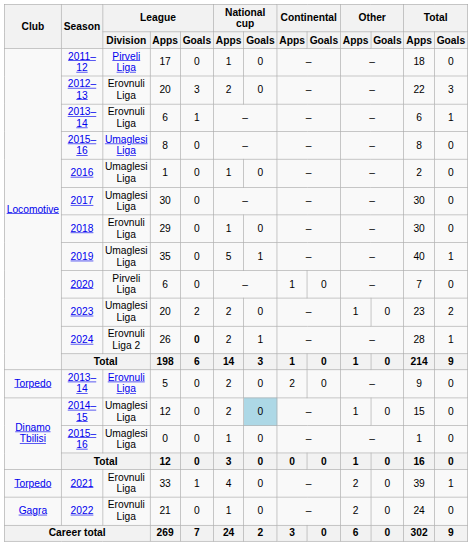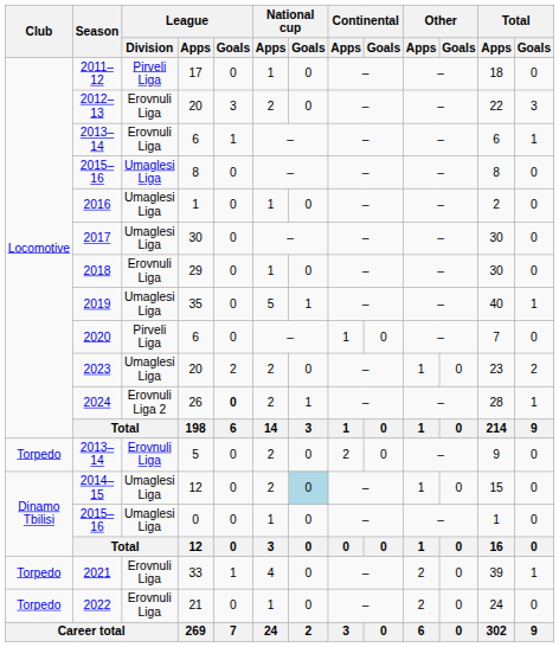2022 | Club: Gagra -> Torpedo
